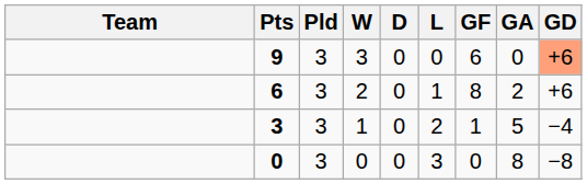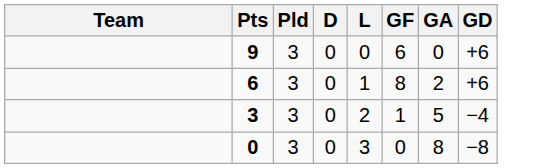- column: W | 3 | 2 | 1 | 0
9 | GD: lightsalmon background -> no background
